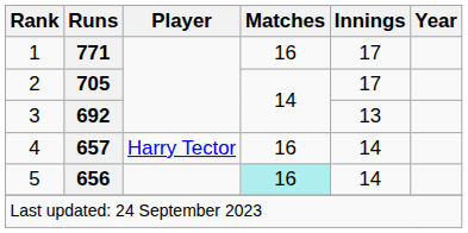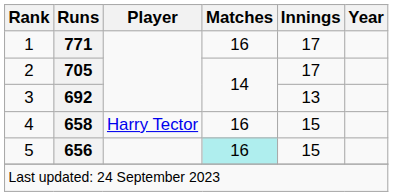4 | Runs: 657 -> 658
4 | Innings: 14 -> 15
5 | Innings: 14 -> 15
